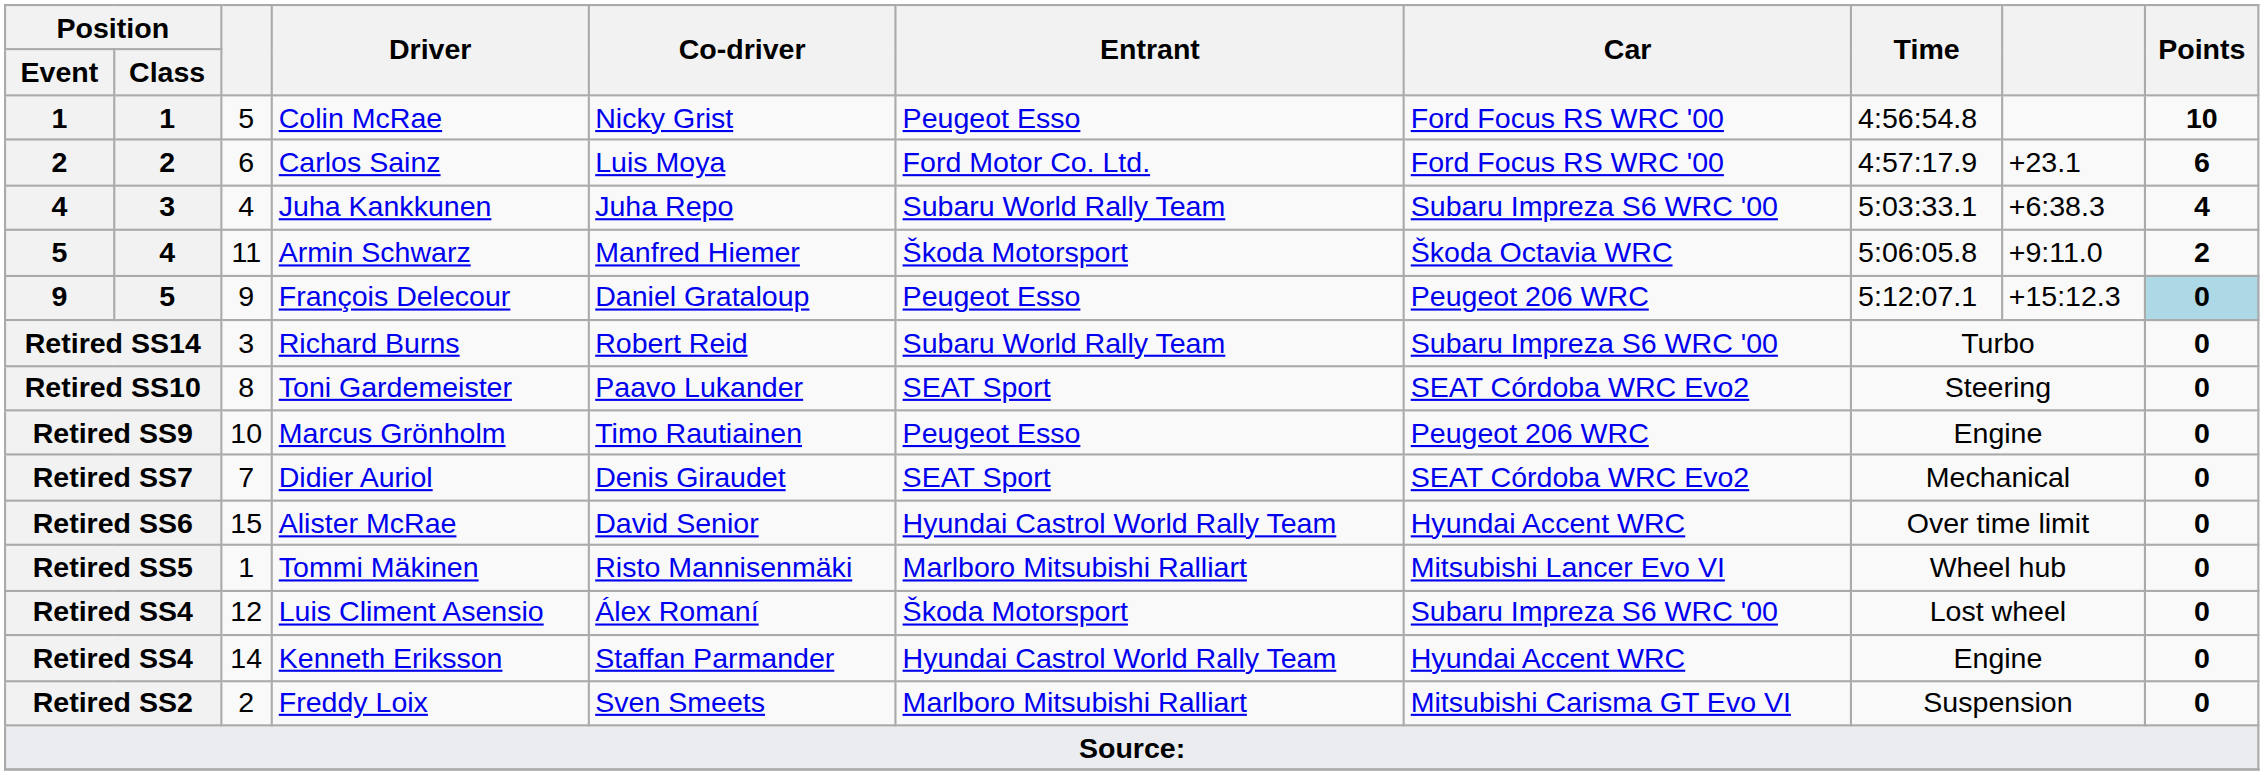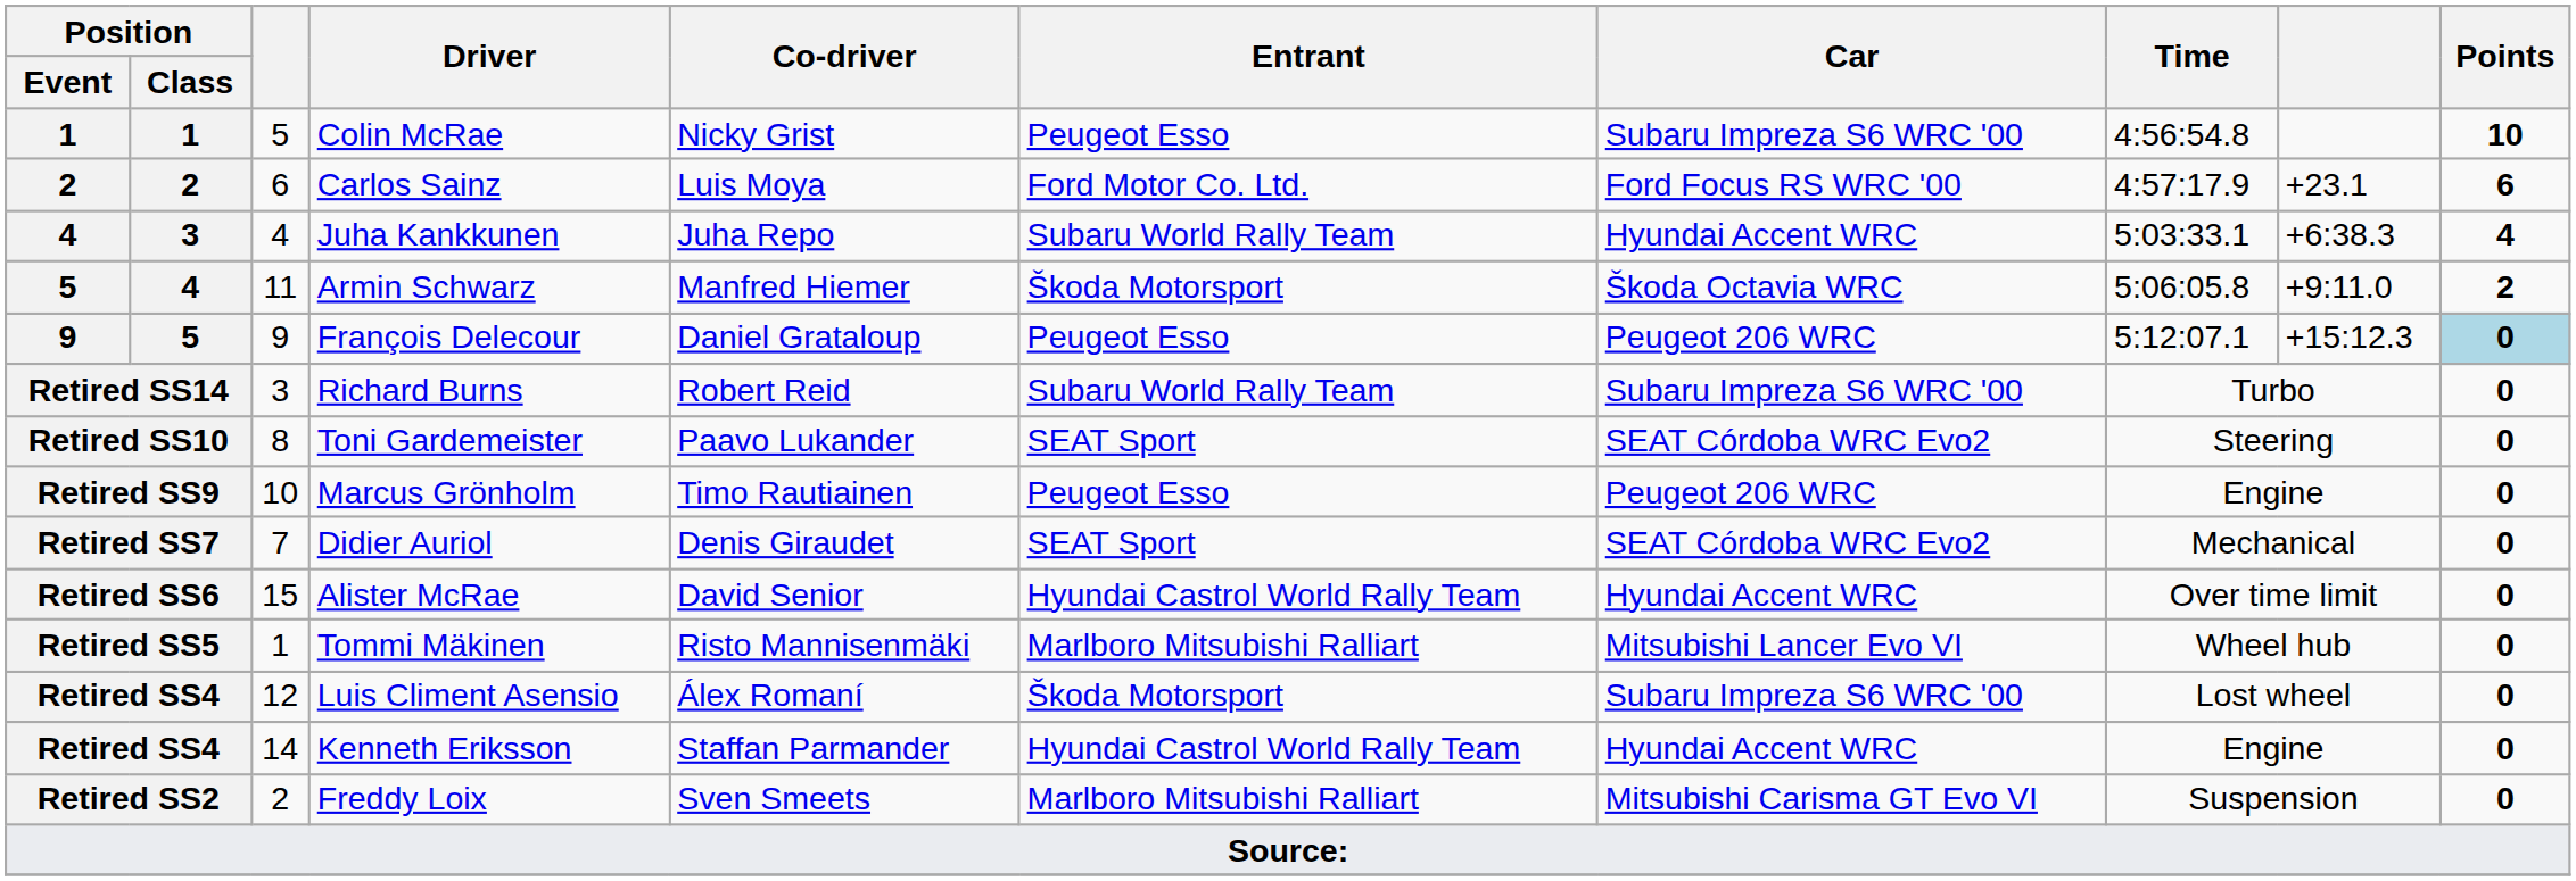Colin McRae | Car: Ford Focus RS WRC '00 -> Subaru Impreza S6 WRC '00
Juha Kankkunen | Car: Subaru Impreza S6 WRC '00 -> Hyundai Accent WRC
